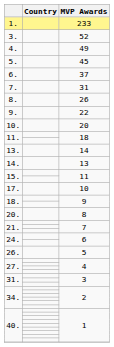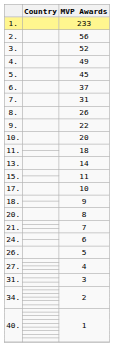+ row: 2. | 56
- row: 14. | 13
